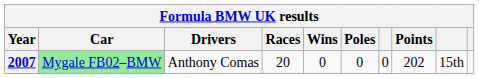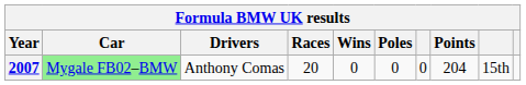2007 | Points: 202 -> 204
